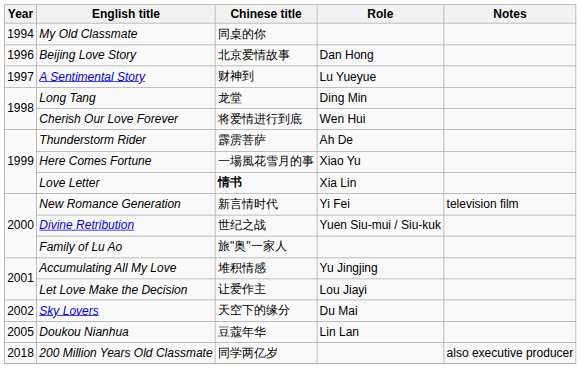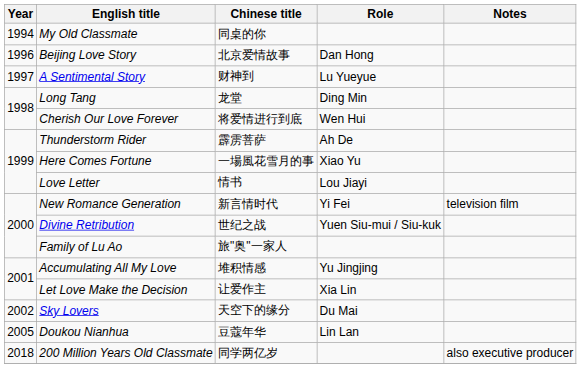Love Letter | Chinese title: bold -> normal
Love Letter | Role: Xia Lin -> Lou Jiayi
Let Love Make the Decision | Role: Lou Jiayi -> Xia Lin
